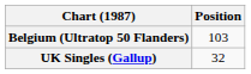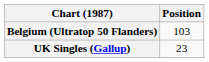UK Singles (Gallup) | Position: 32 -> 23
